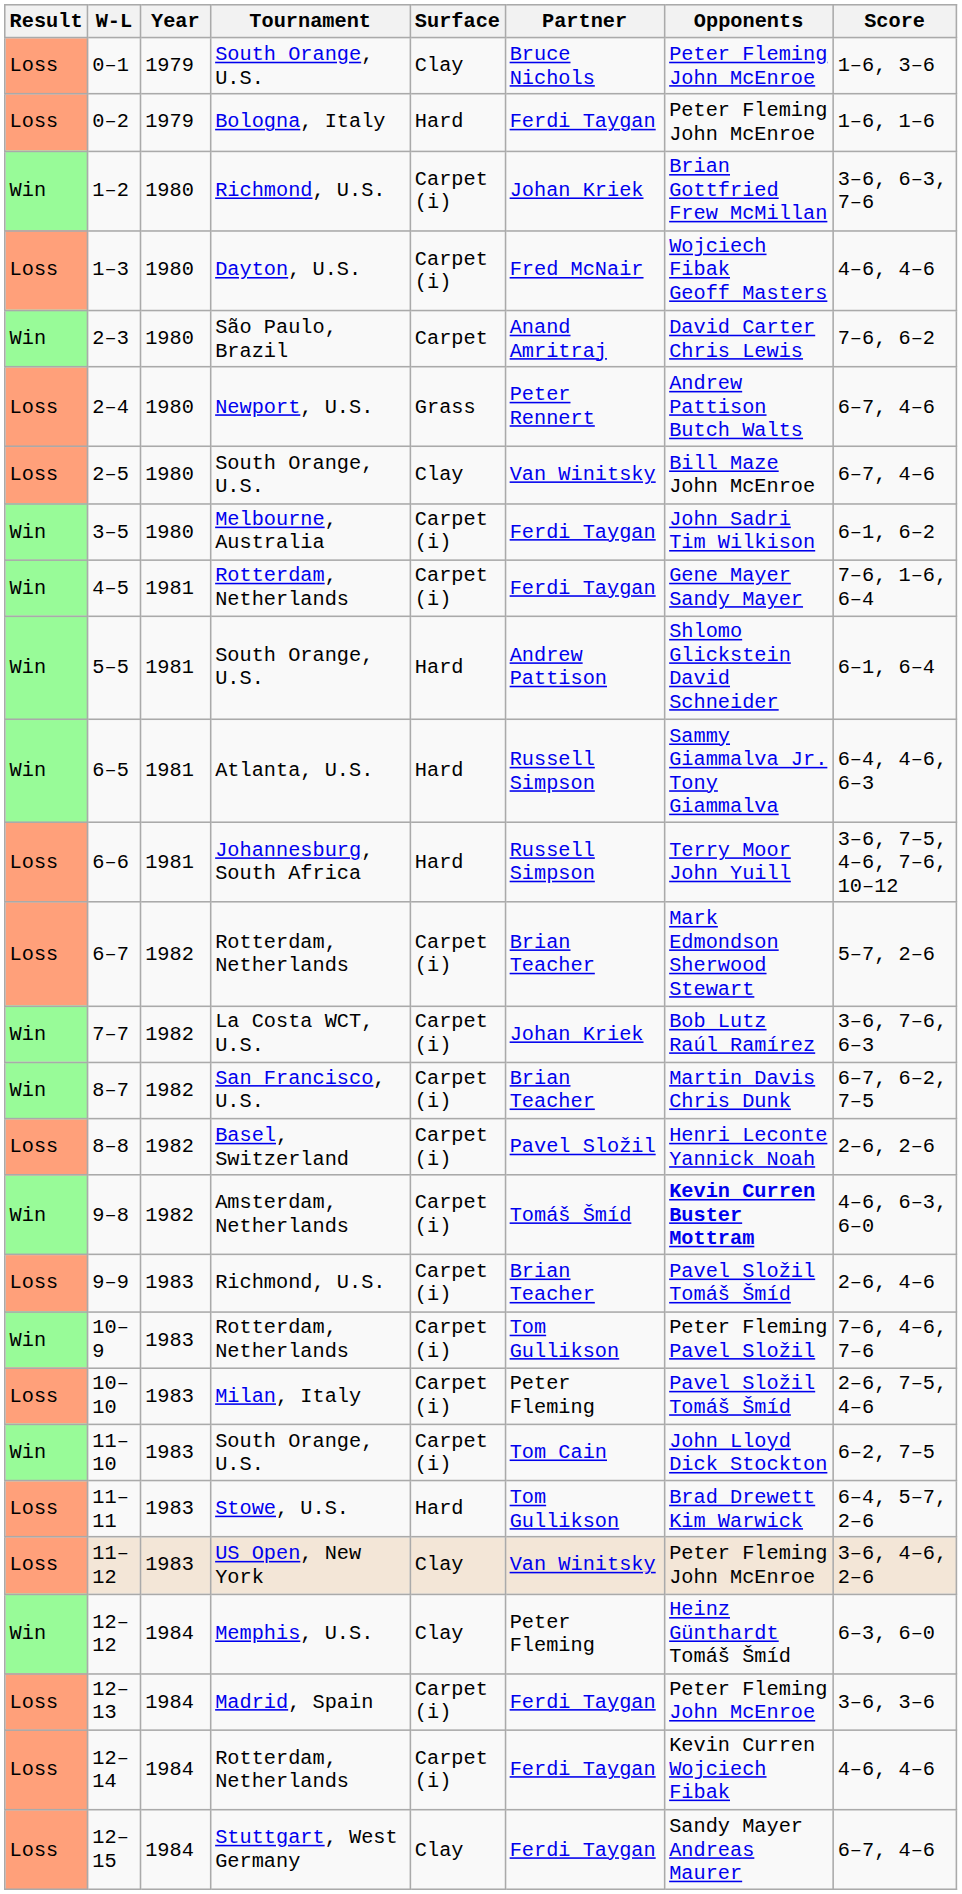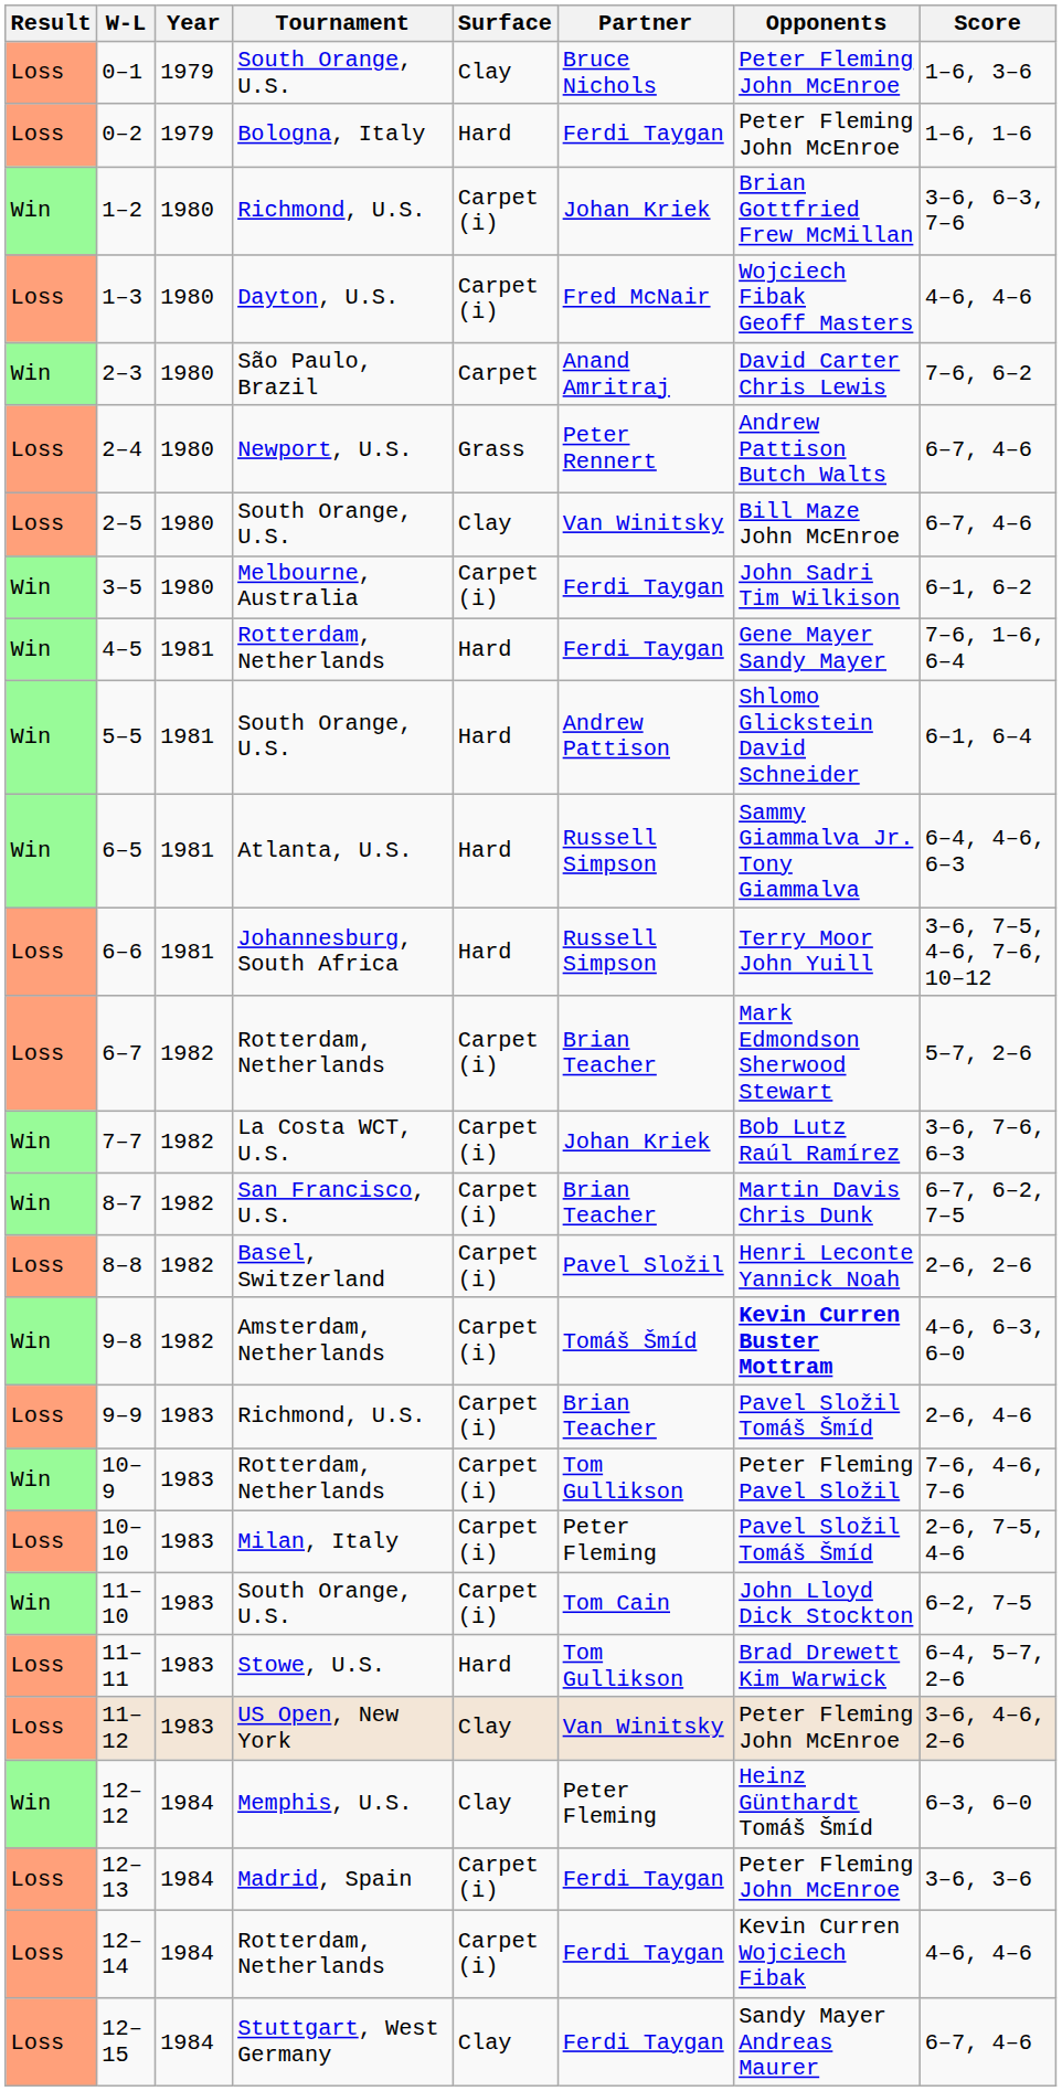4–5 | Surface: Carpet (i) -> Hard
